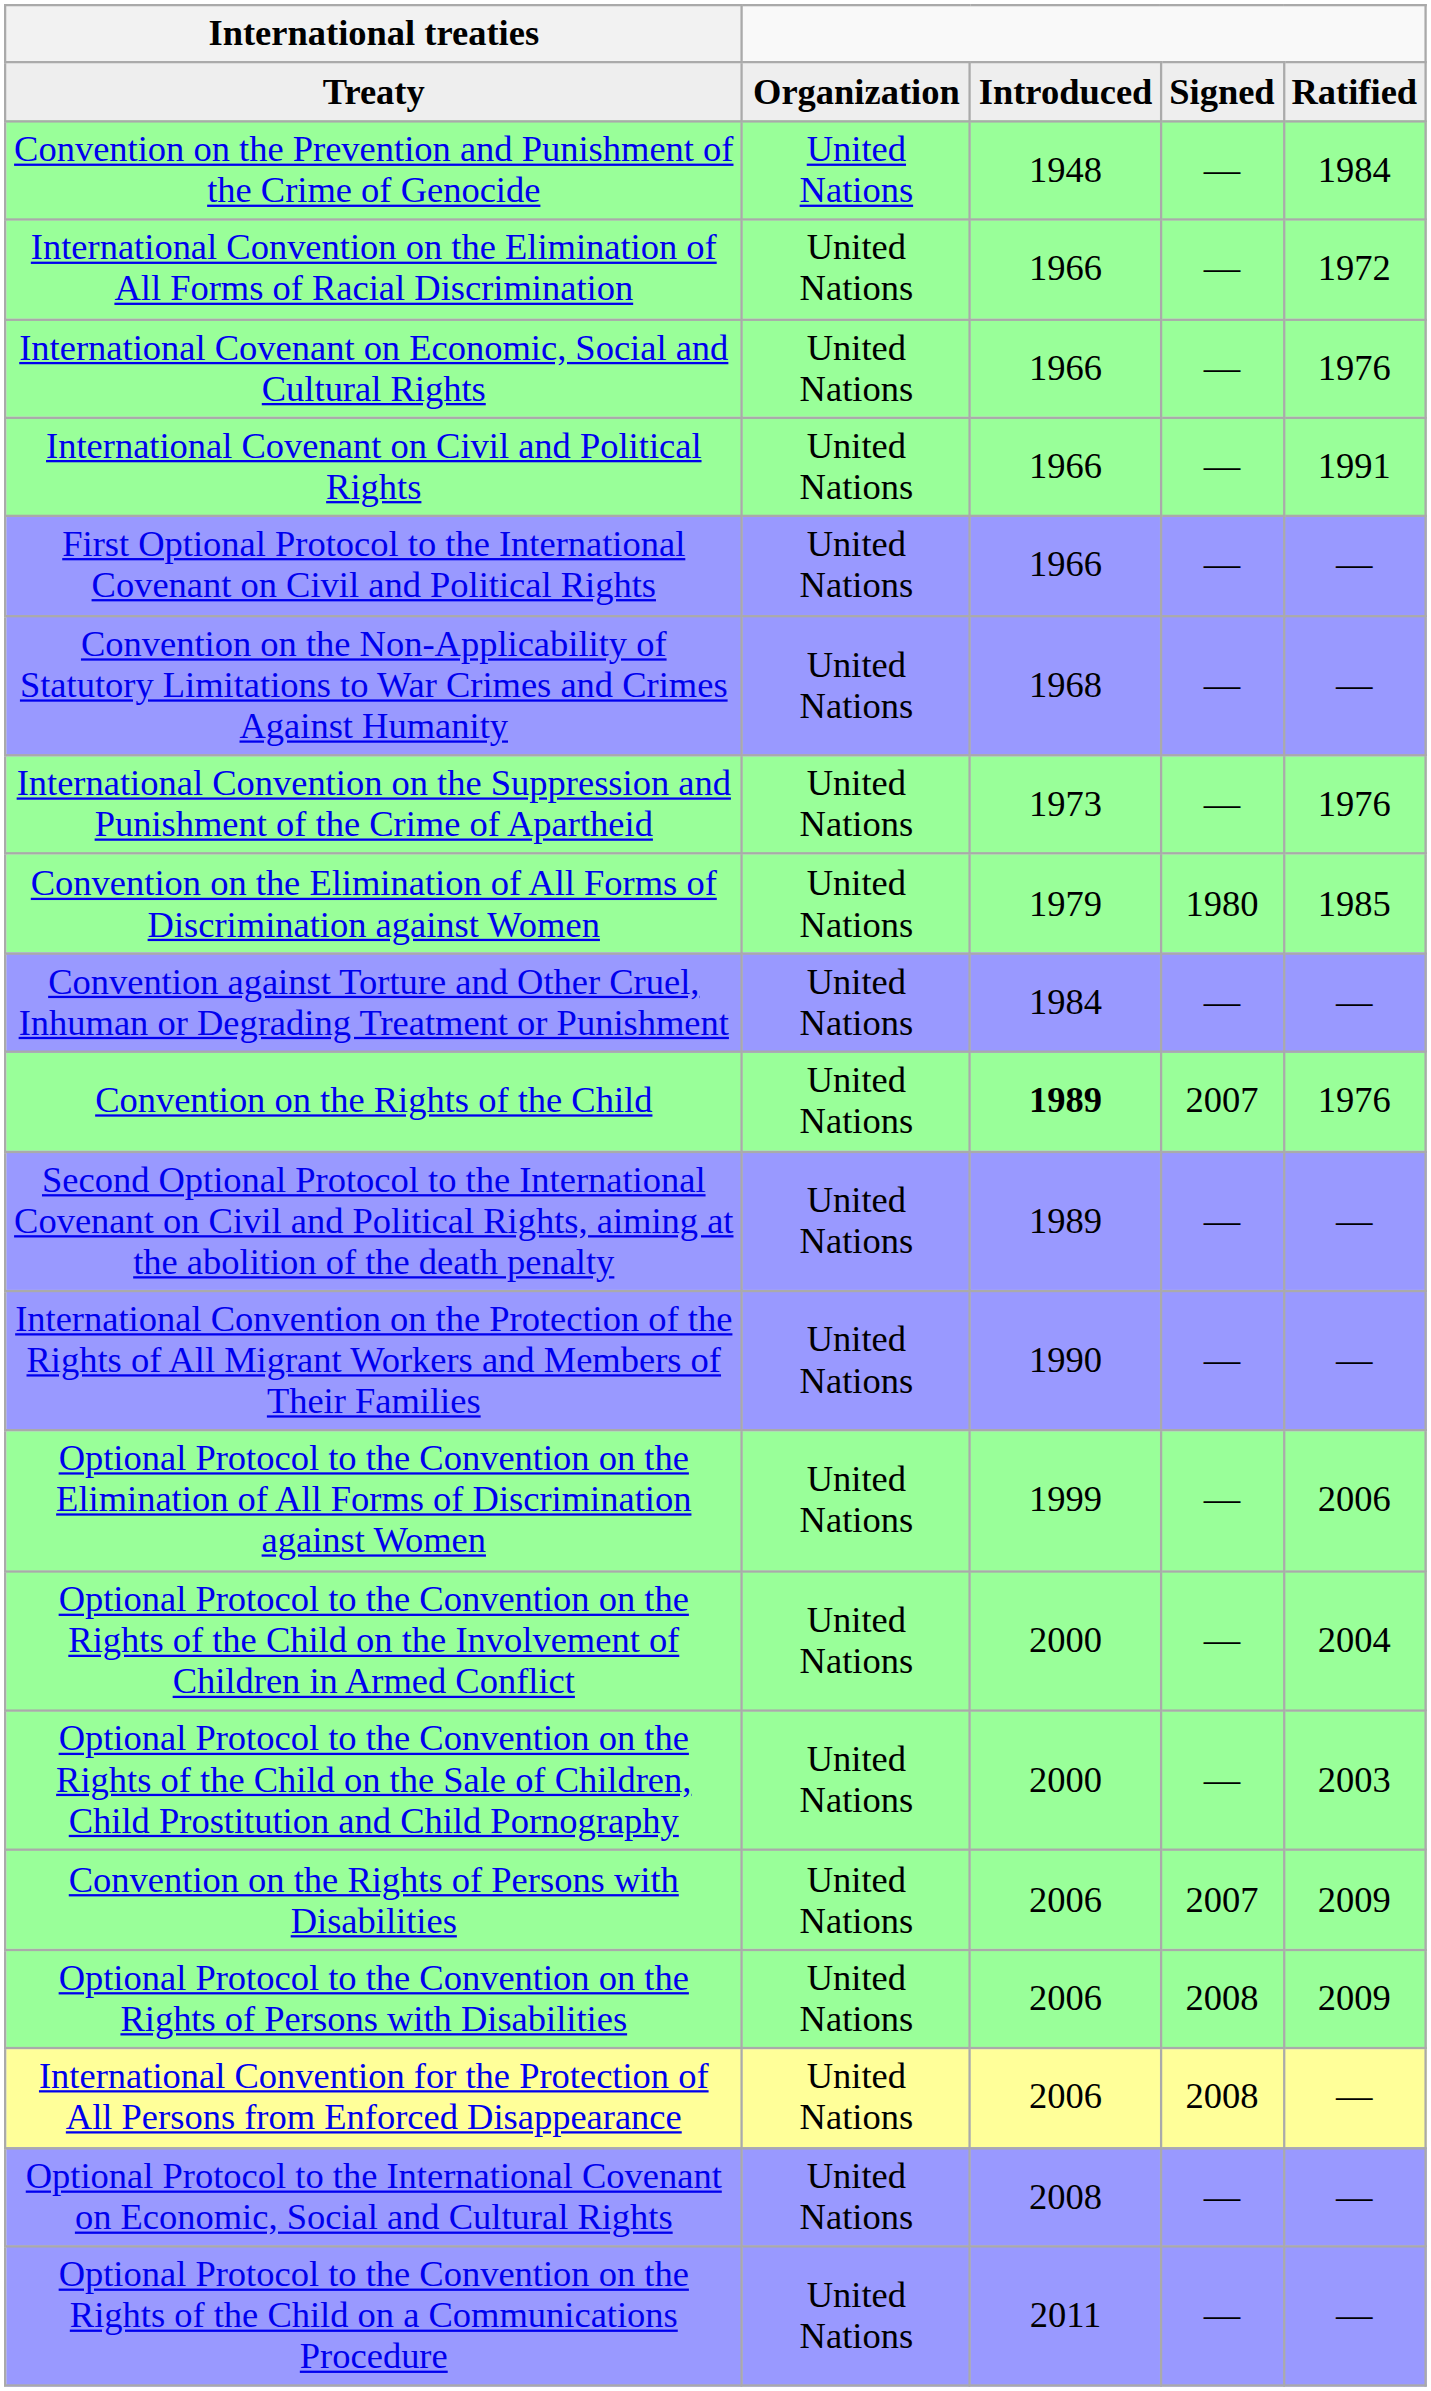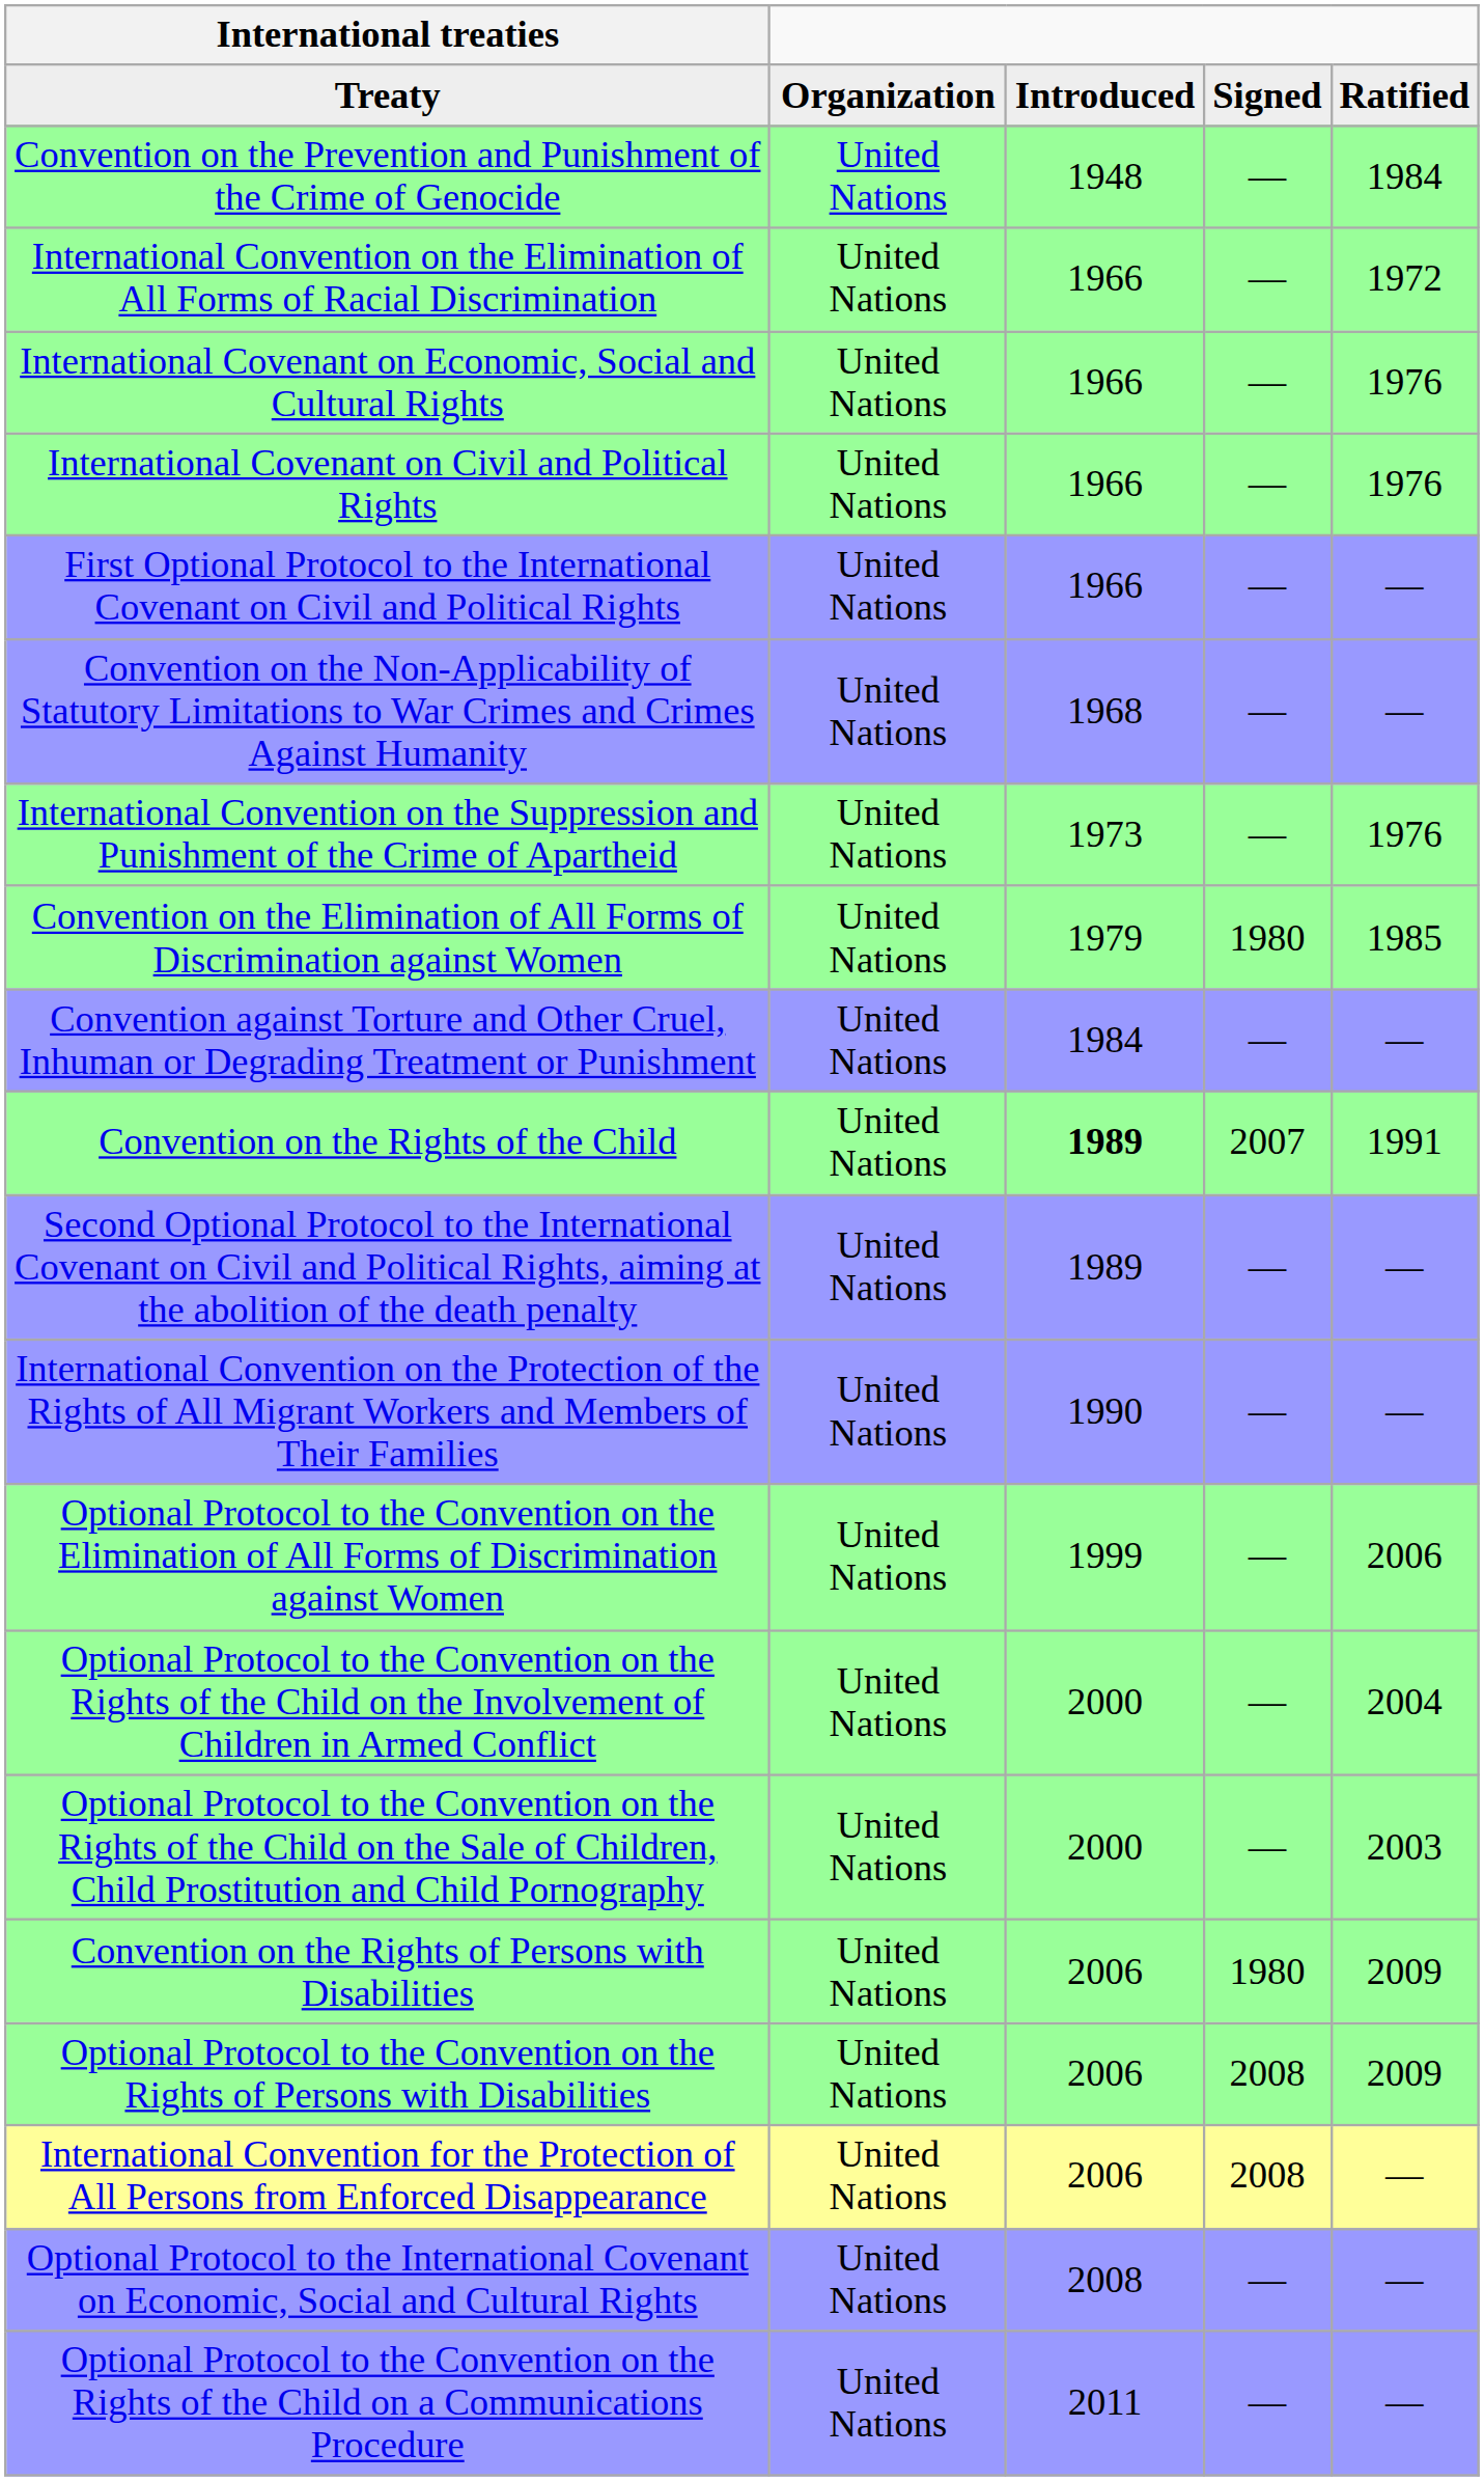International Covenant on Civil and Political Rights | column 5: 1991 -> 1976
Convention on the Rights of the Child | column 5: 1976 -> 1991
Convention on the Rights of Persons with Disabilities | column 4: 2007 -> 1980
